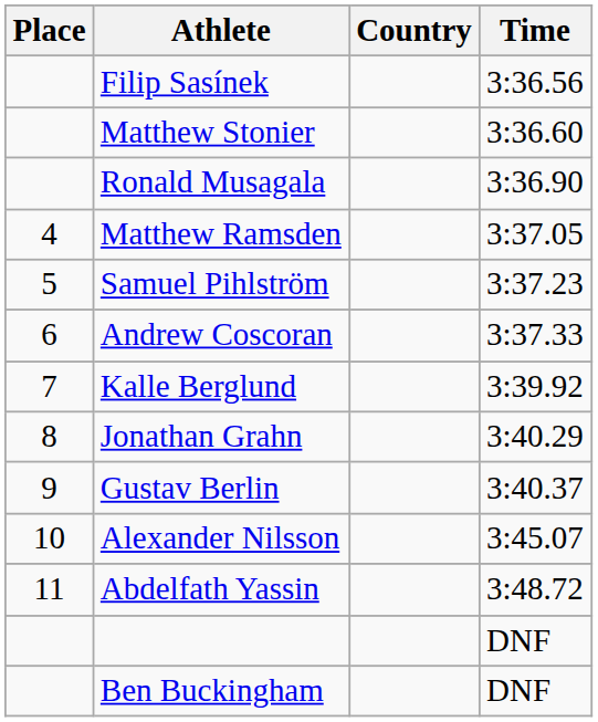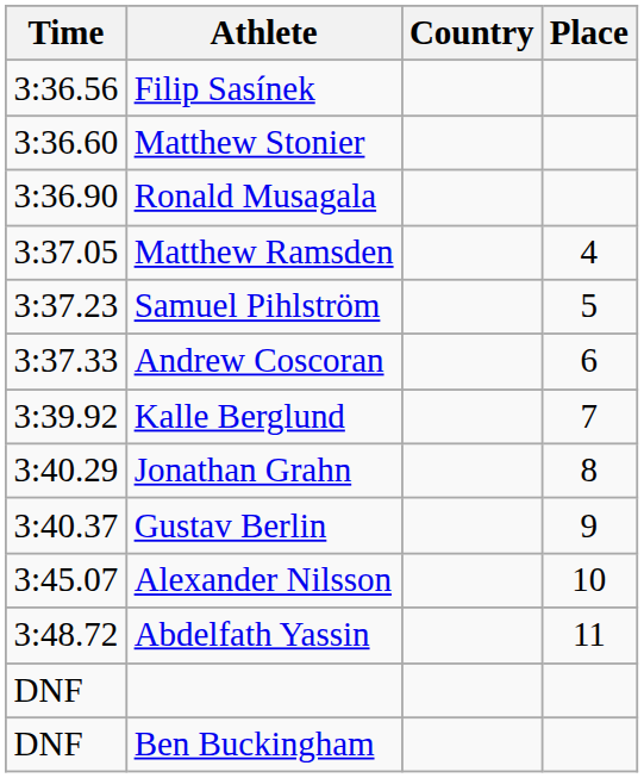columns swapped: Place <-> Time
